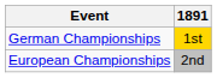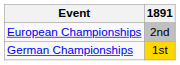rows swapped: European Championships <-> German Championships
